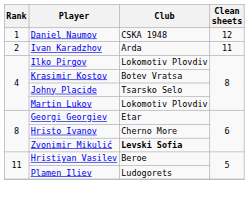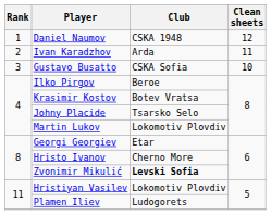+ row: 3 | Gustavo Busatto | CSKA Sofia | 10
Ilko Pirgov | Club: Lokomotiv Plovdiv -> Beroe
Hristiyan Vasilev | Club: Beroe -> Lokomotiv Plovdiv
